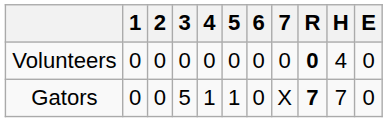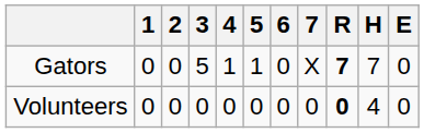rows swapped: Volunteers <-> Gators
